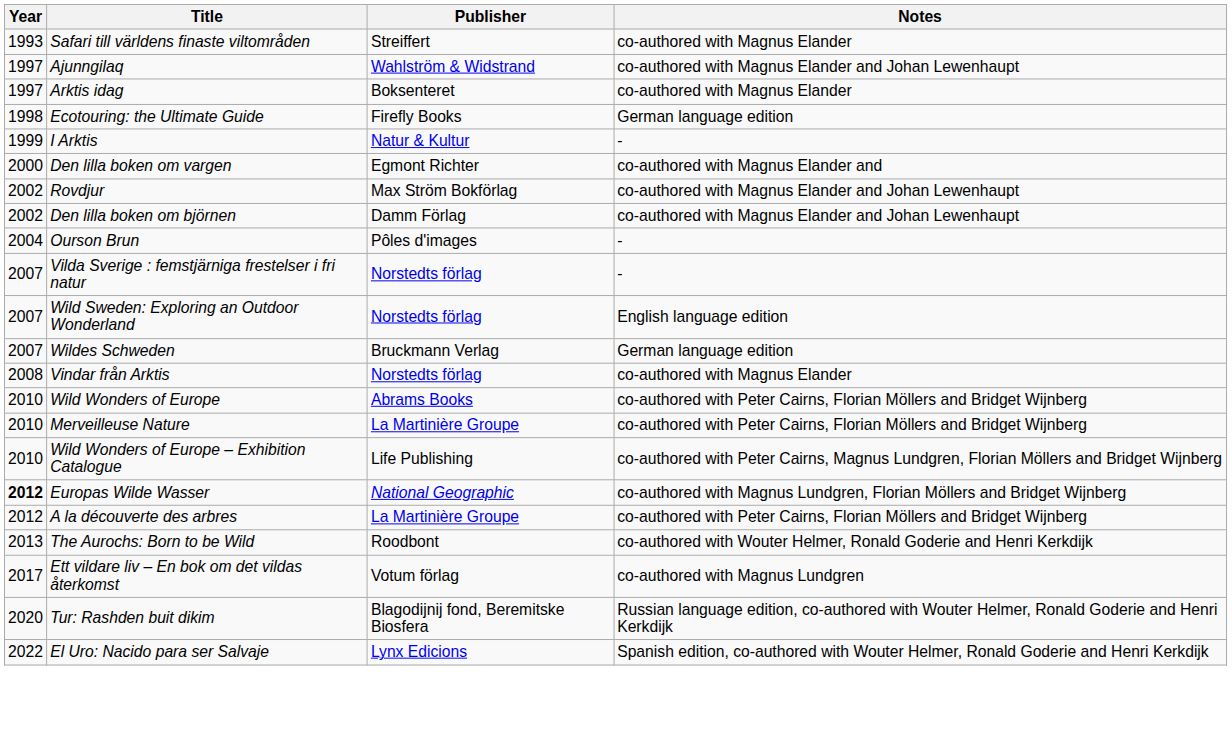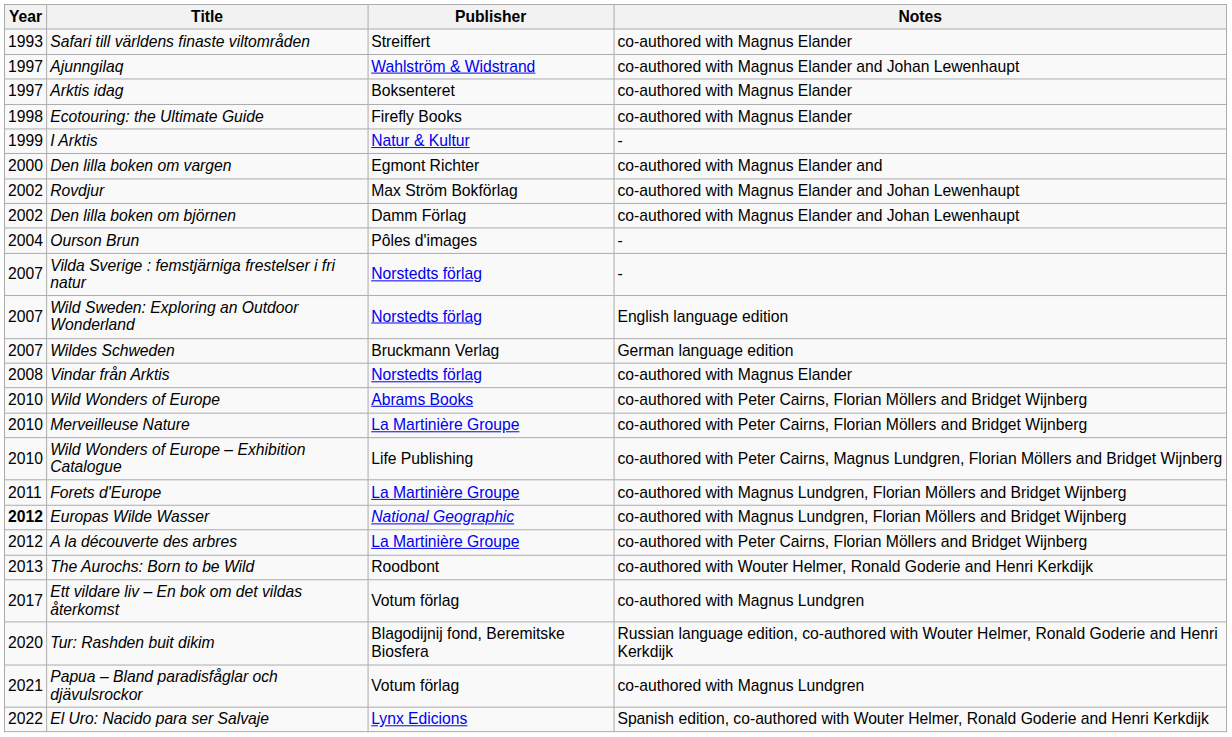Ecotouring: the Ultimate Guide | Notes: German language edition -> co-authored with Magnus Elander
+ row: 2011 | Forets d'Europe | La Martinière Groupe | co-authored with Magnus Lundgren, Florian Möllers and Bridget Wijnberg
+ row: 2021 | Papua – Bland paradisfåglar och djävulsrockor | Votum förlag | co-authored with Magnus Lundgren
